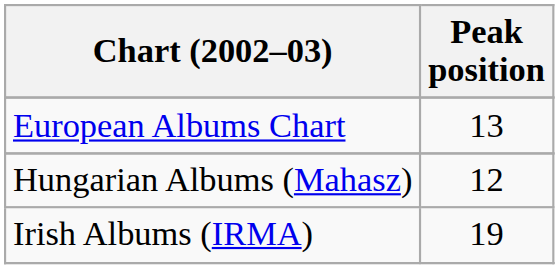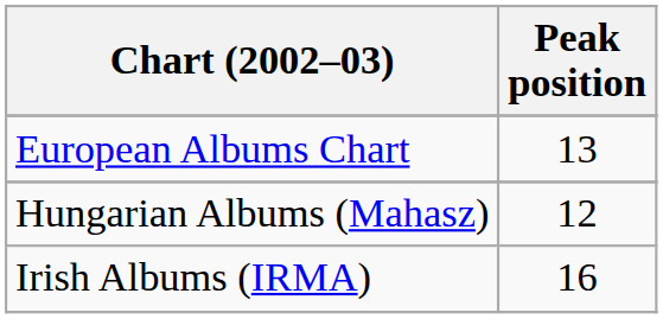Irish Albums (IRMA) | Peak position: 19 -> 16
